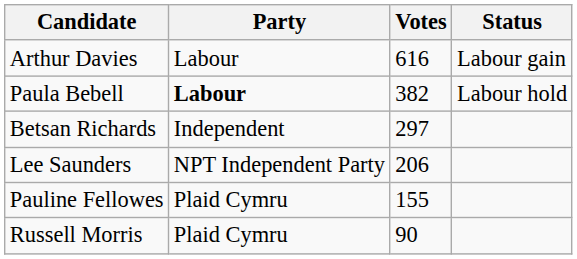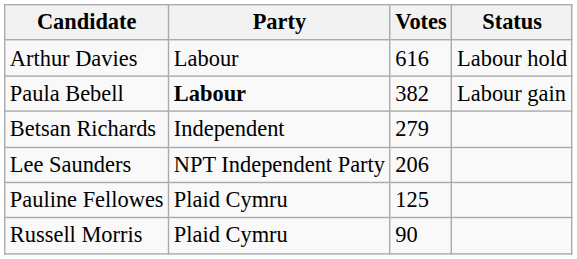Arthur Davies | Status: Labour gain -> Labour hold
Paula Bebell | Status: Labour hold -> Labour gain
Betsan Richards | Votes: 297 -> 279
Pauline Fellowes | Votes: 155 -> 125
